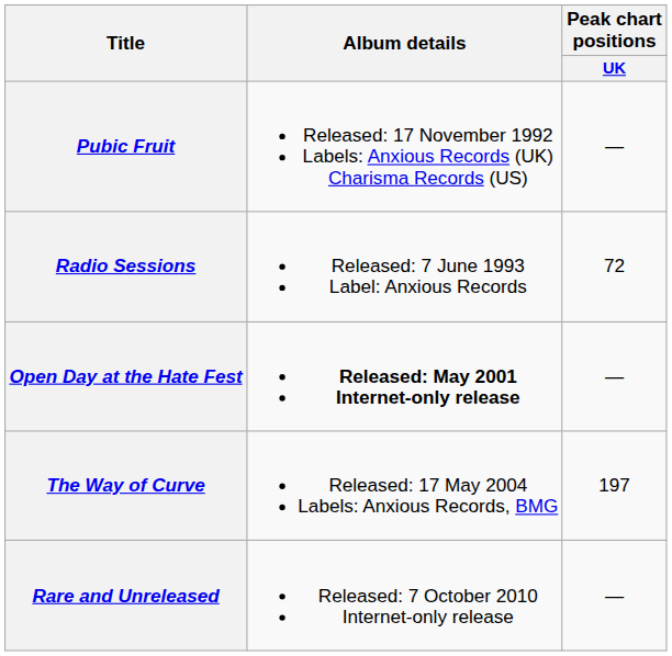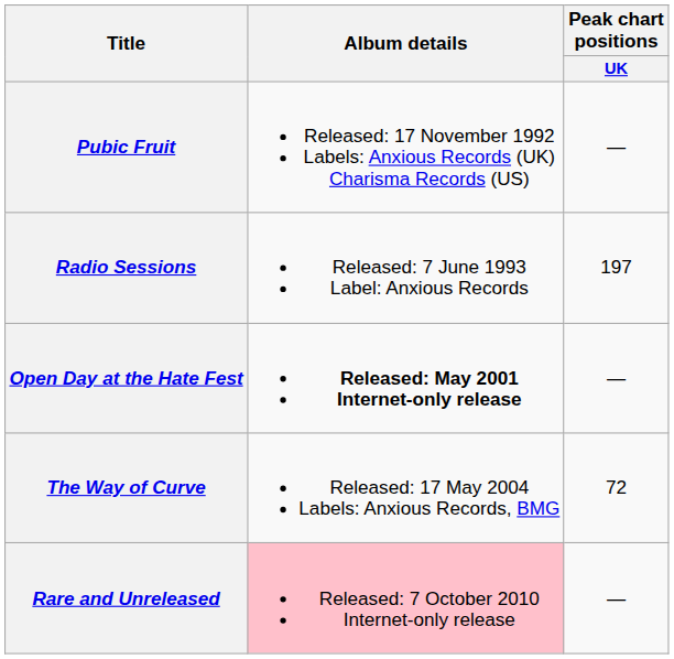Radio Sessions | Peak chart positions / UK: 72 -> 197
The Way of Curve | Peak chart positions / UK: 197 -> 72
Rare and Unreleased | Album details: no background -> pink background
